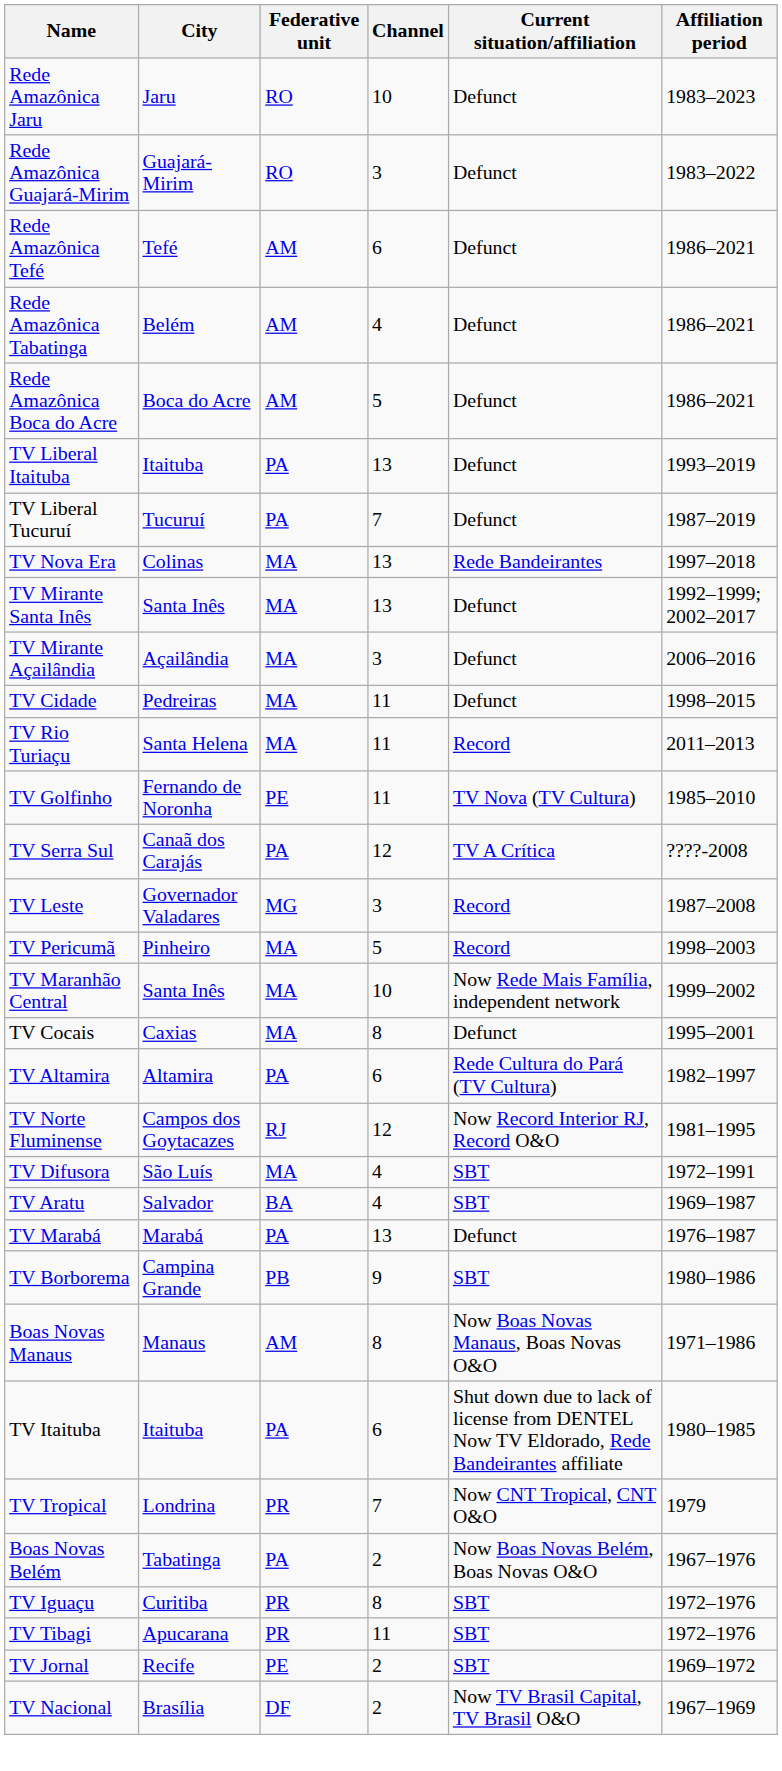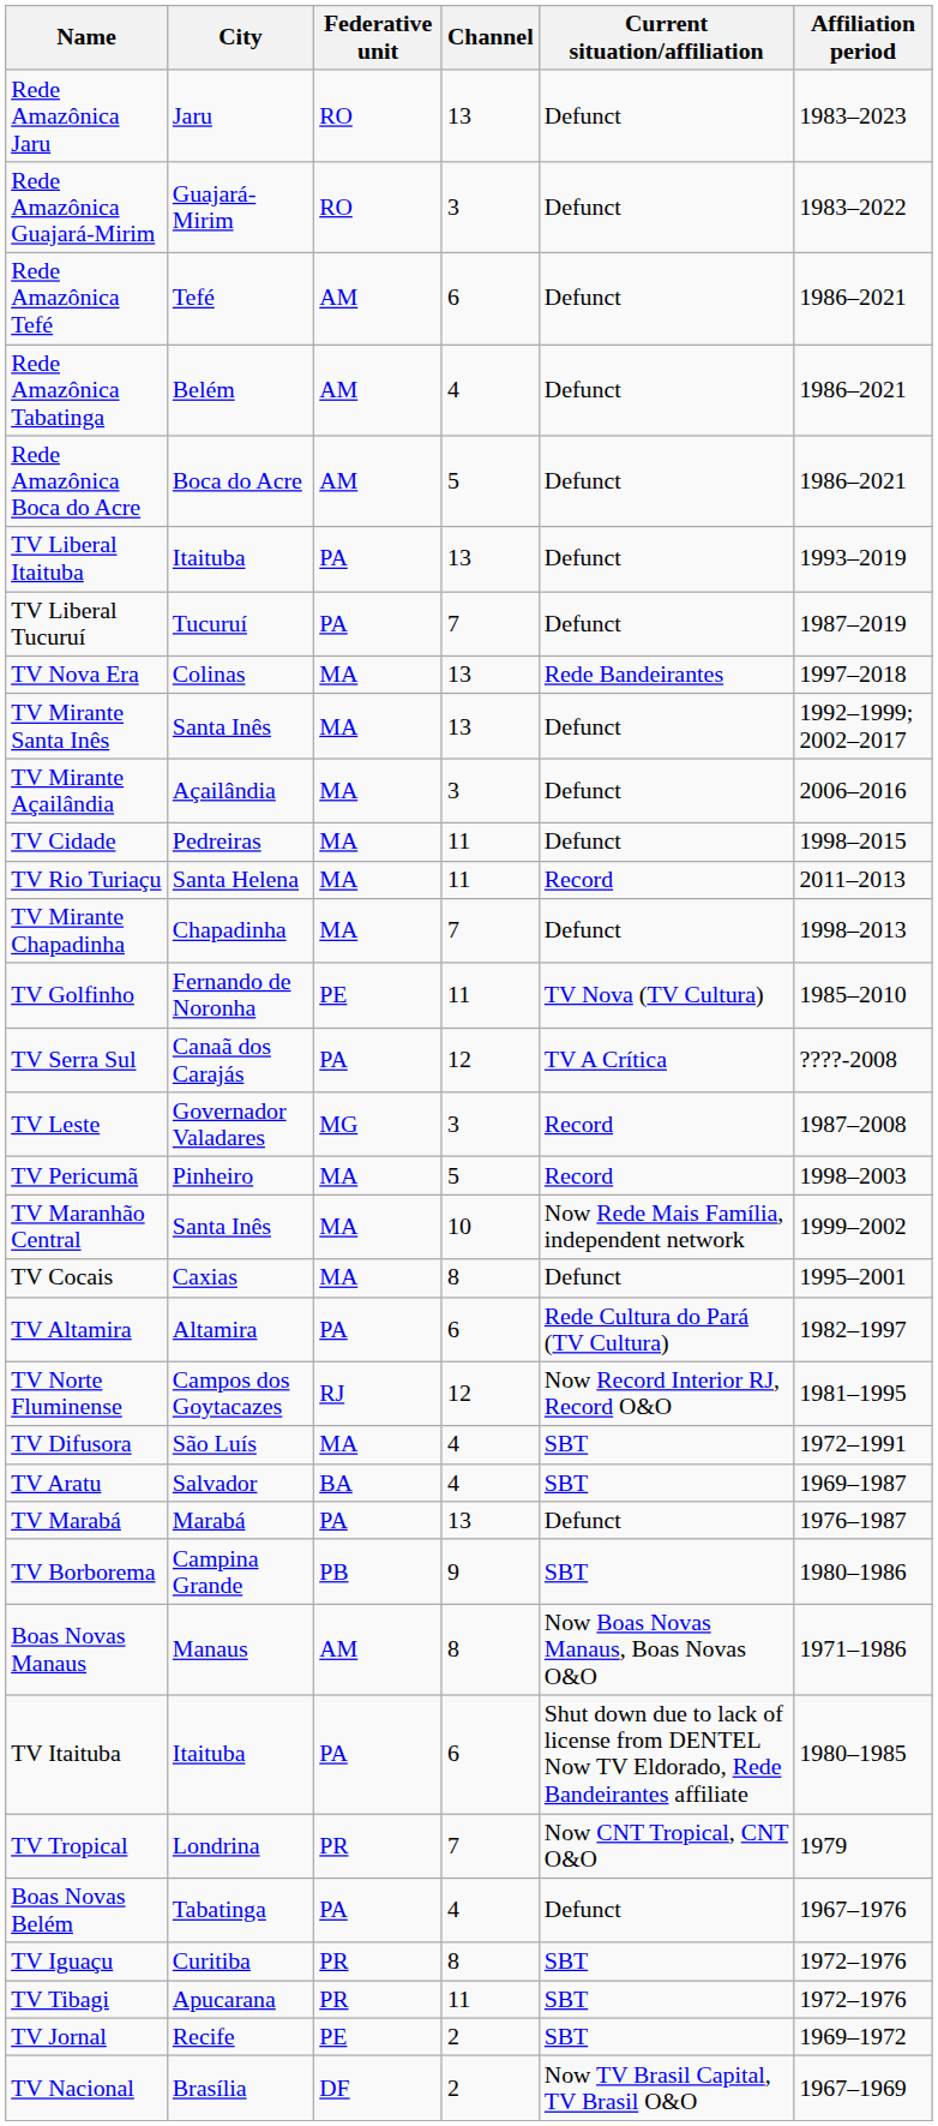Rede Amazônica Jaru | Channel: 10 -> 13
+ row: TV Mirante Chapadinha | Chapadinha | MA | 7 | Defunct | 1998–2013
Boas Novas Belém | Channel: 2 -> 4
Boas Novas Belém | Current situation/affiliation: Now Boas Novas Belém, Boas Novas O&O -> Defunct
